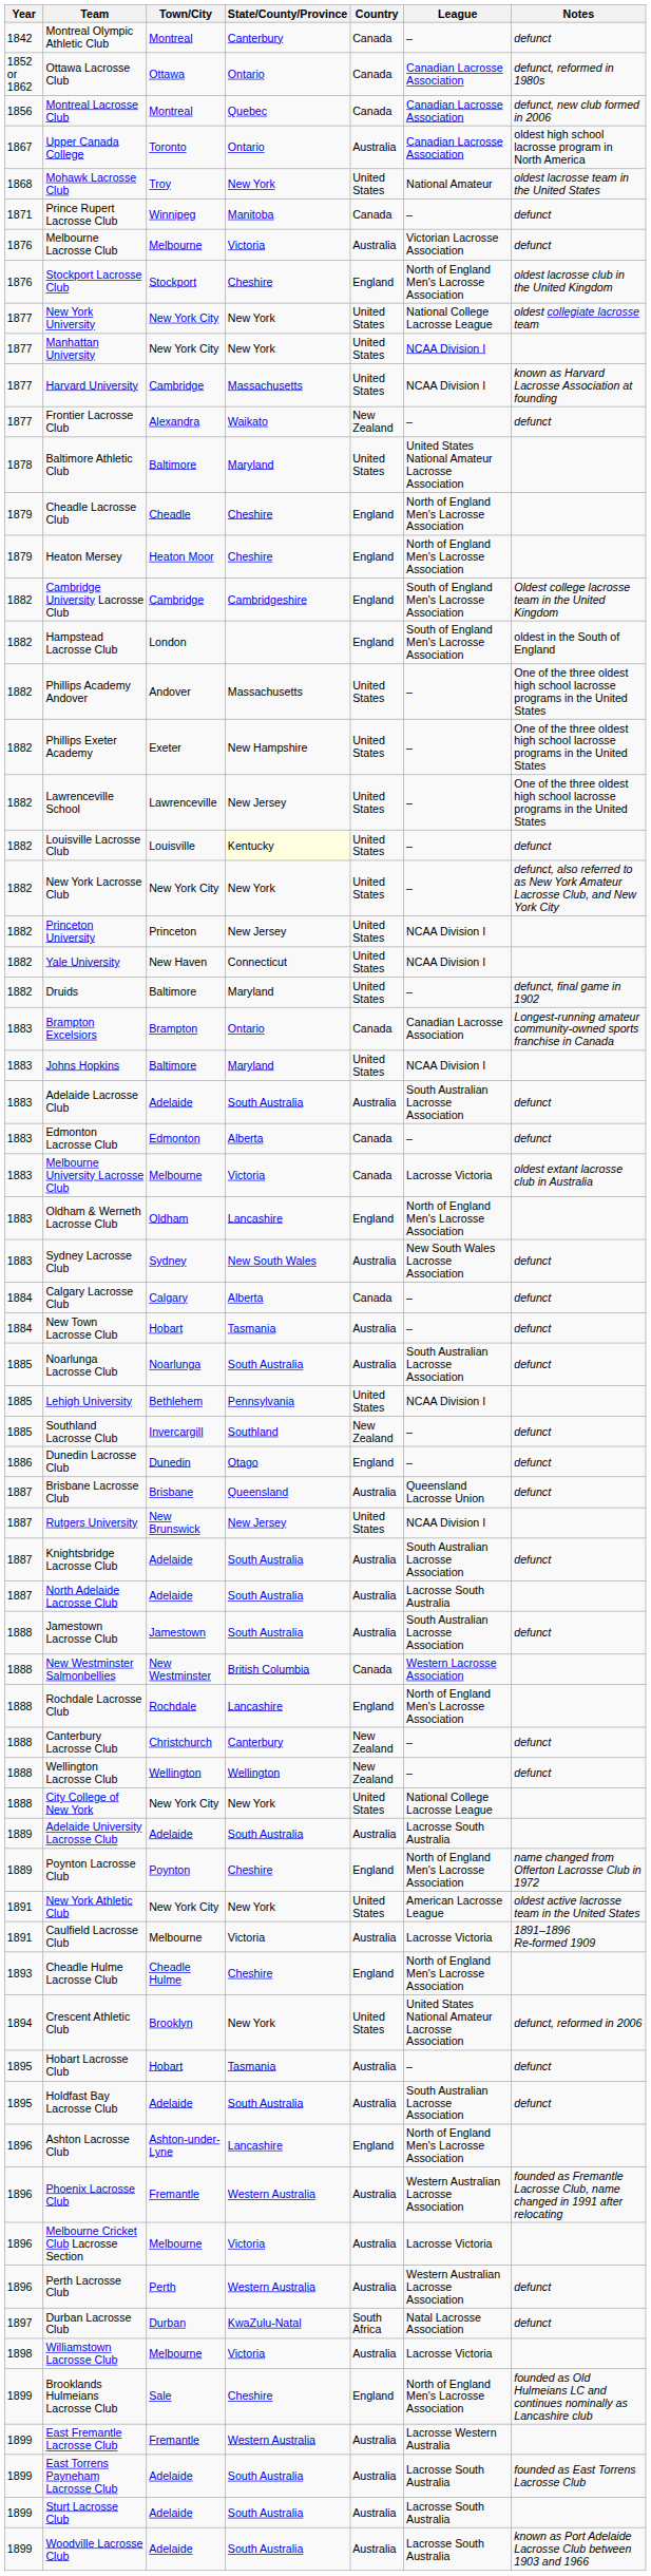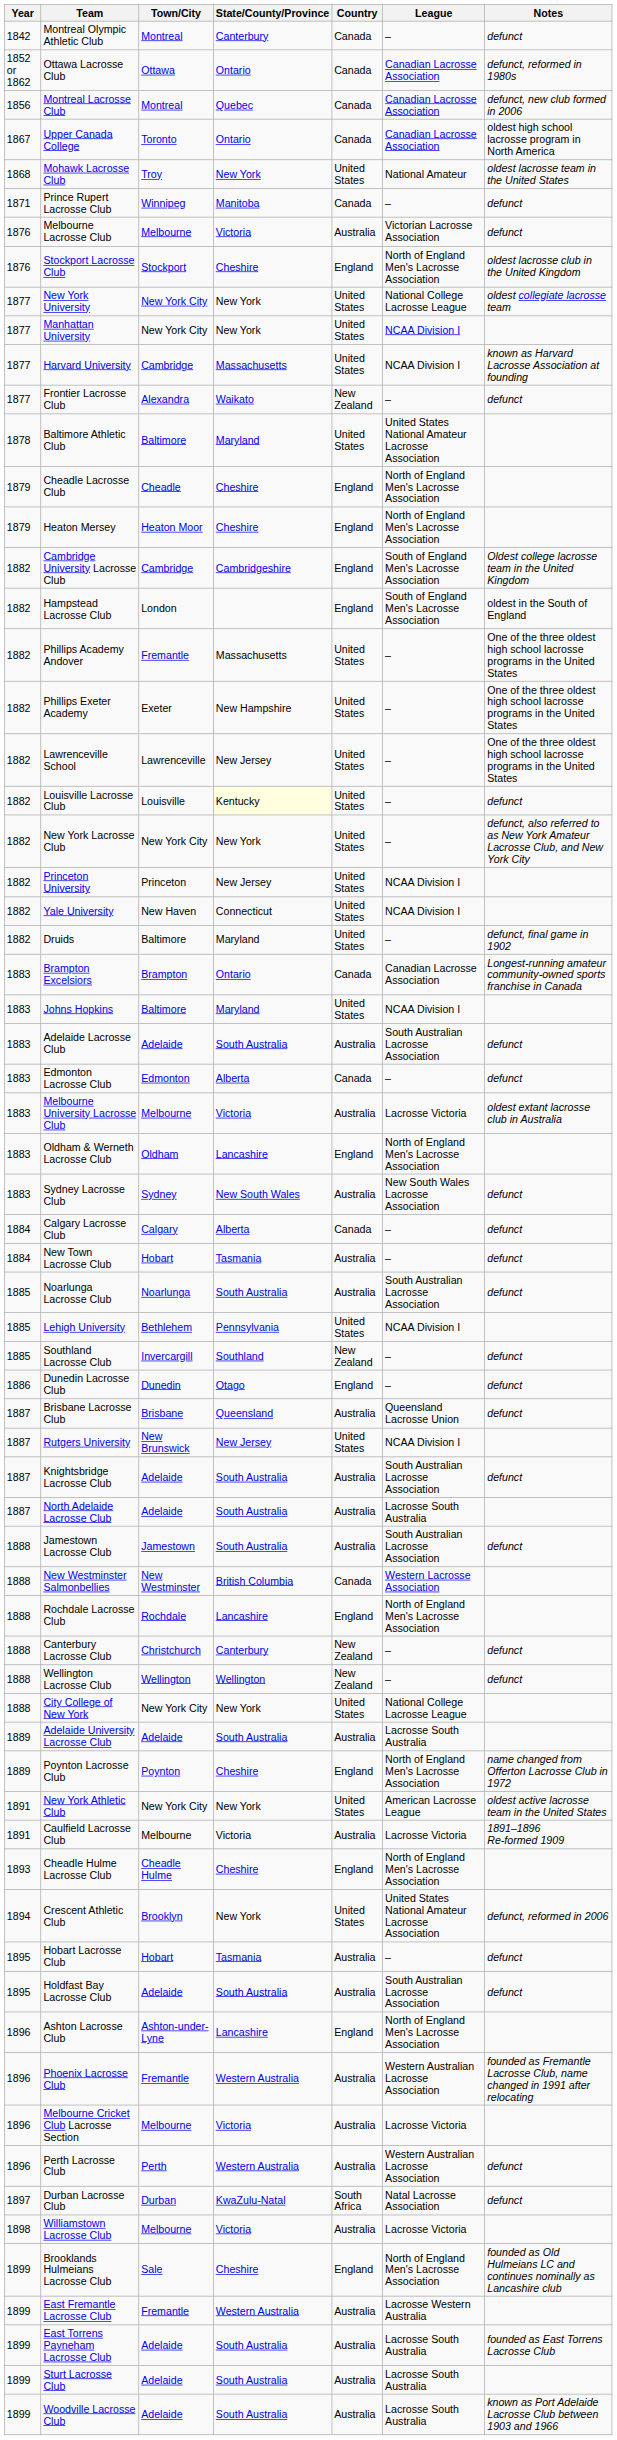Upper Canada College | Country: Australia -> Canada
Phillips Academy Andover | Town/City: Andover -> Fremantle
Melbourne University Lacrosse Club | Country: Canada -> Australia
